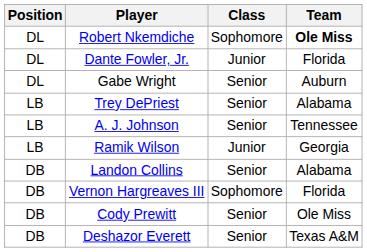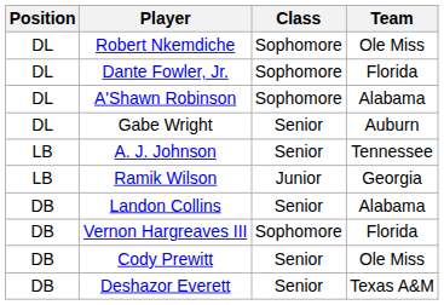Robert Nkemdiche | Team: bold -> normal
Dante Fowler, Jr. | Class: Junior -> Sophomore
+ row: DL | A'Shawn Robinson | Sophomore | Alabama
- row: LB | Trey DePriest | Senior | Alabama
